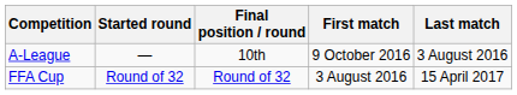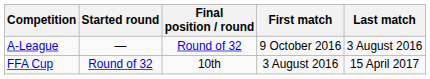A-League | Final position / round: 10th -> Round of 32
FFA Cup | Final position / round: Round of 32 -> 10th
